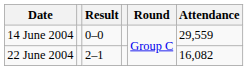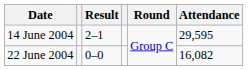14 June 2004 | Result: 0–0 -> 2–1
14 June 2004 | Attendance: 29,559 -> 29,595
22 June 2004 | Result: 2–1 -> 0–0
